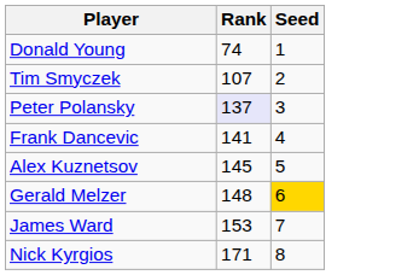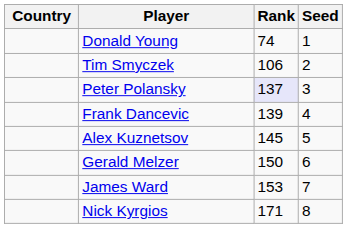+ column: Country
Tim Smyczek | Rank: 107 -> 106
Frank Dancevic | Rank: 141 -> 139
Gerald Melzer | Rank: 148 -> 150
Gerald Melzer | Seed: gold background -> no background
